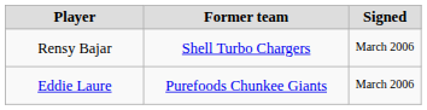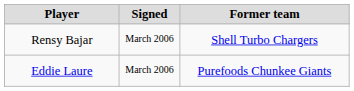columns swapped: Signed <-> Former team
